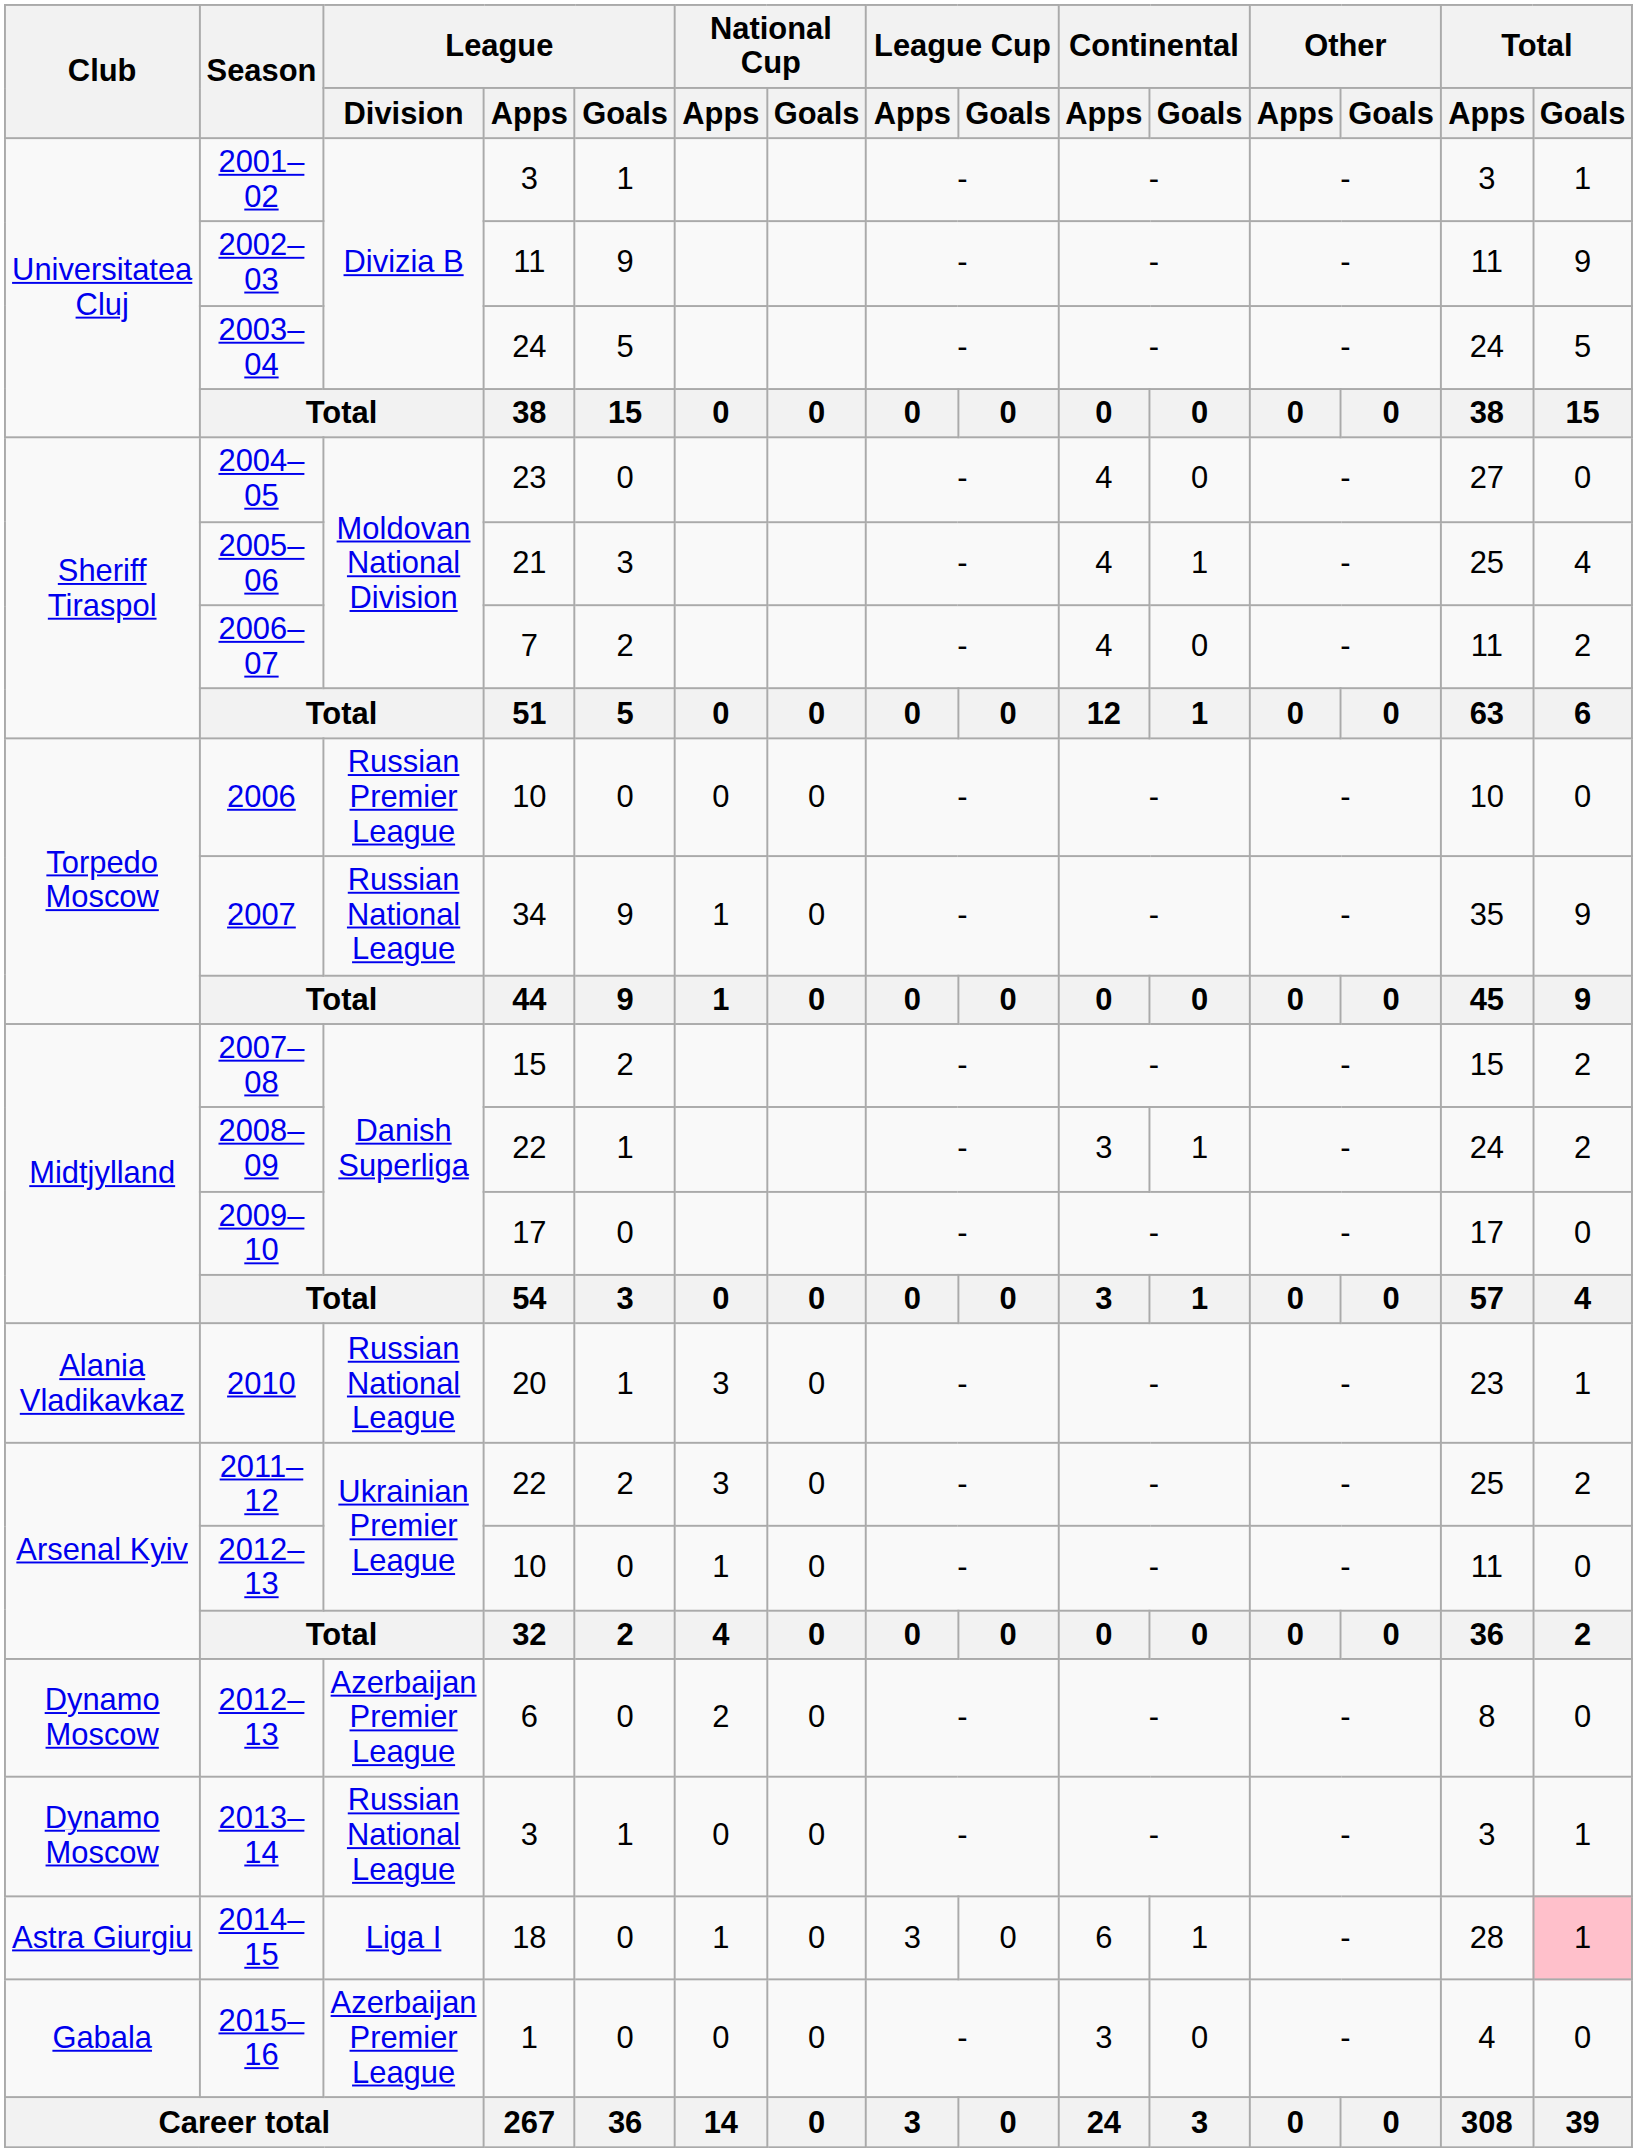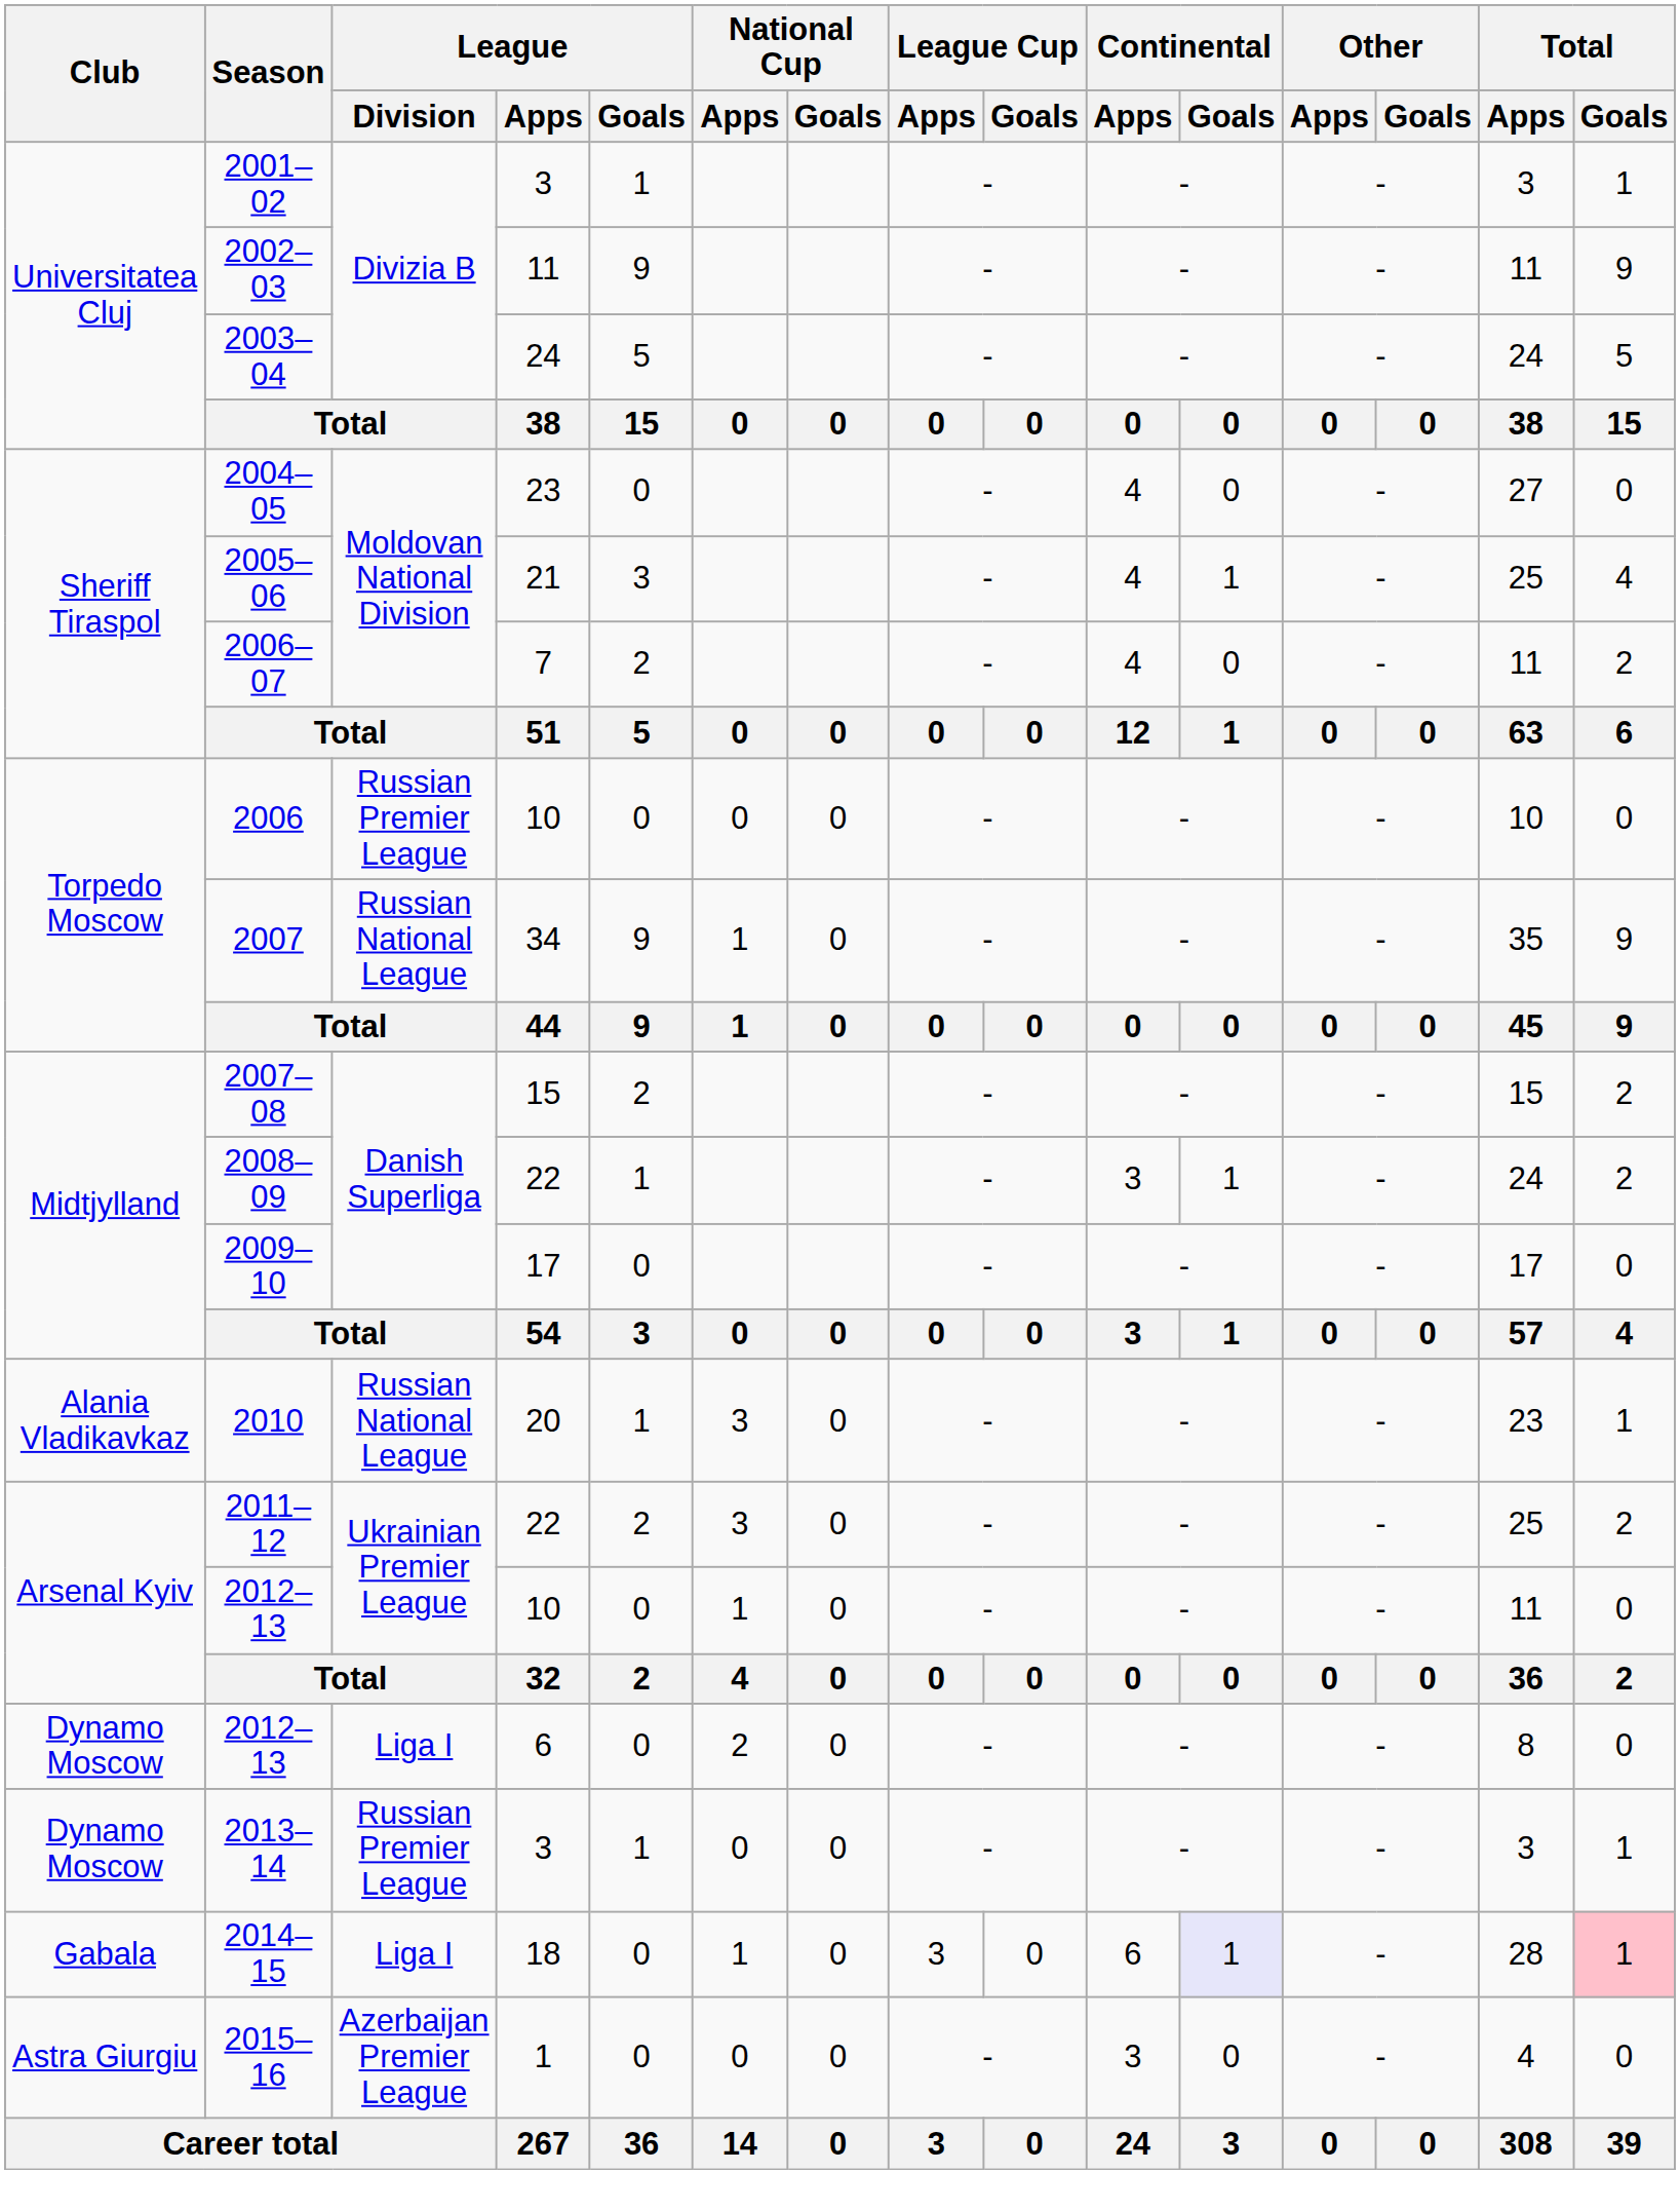2012–13 / 6 | League / Division: Azerbaijan Premier League -> Liga I
2013–14 | League / Division: Russian National League -> Russian Premier League
2014–15 | Club: Astra Giurgiu -> Gabala
2014–15 | Continental / Goals: no background -> lavender background
2015–16 | Club: Gabala -> Astra Giurgiu
